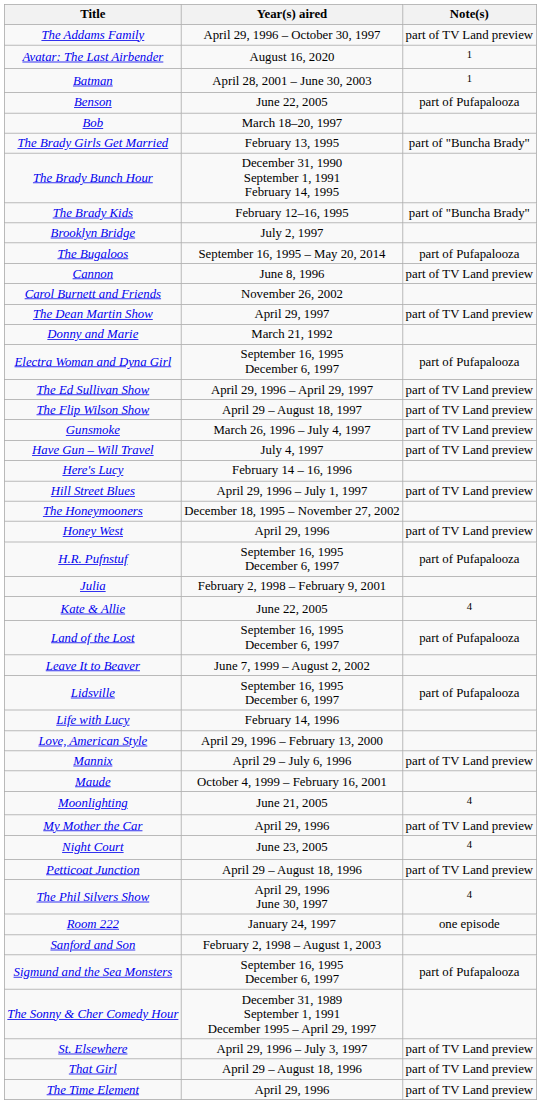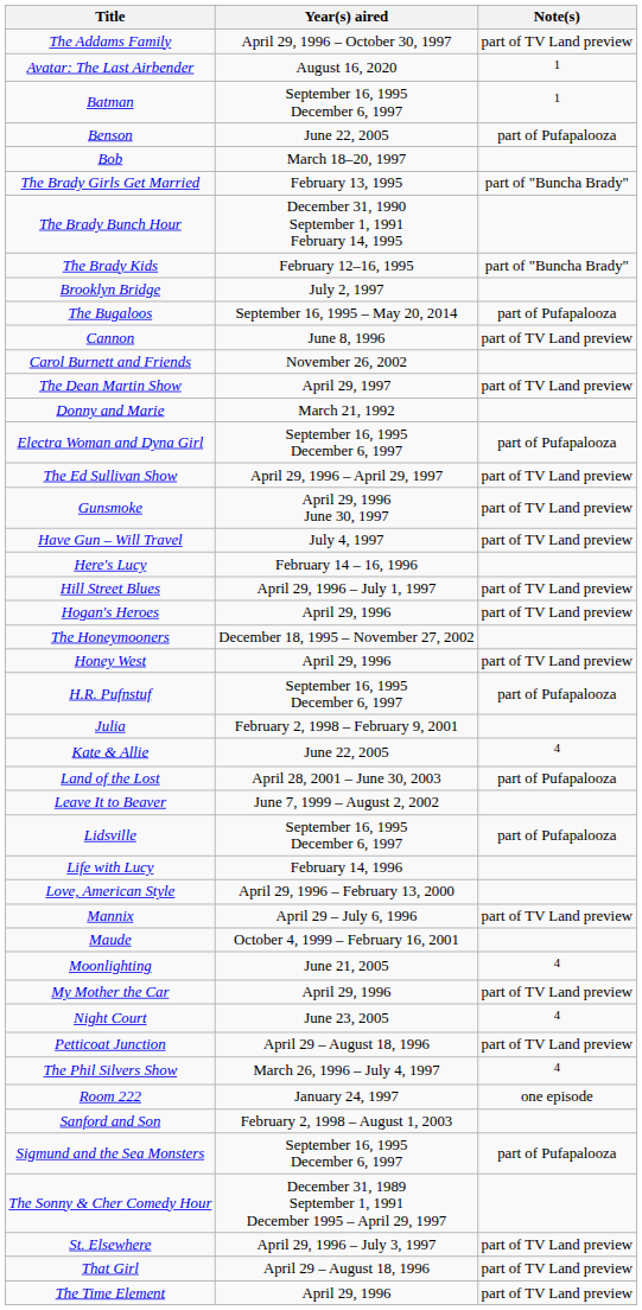Batman | Year(s) aired: April 28, 2001 – June 30, 2003 -> September 16, 1995 December 6, 1997
- row: The Flip Wilson Show | April 29 – August 18, 1997 | part of TV Land preview
Gunsmoke | Year(s) aired: March 26, 1996 – July 4, 1997 -> April 29, 1996 June 30, 1997
+ row: Hogan's Heroes | April 29, 1996 | part of TV Land preview
Land of the Lost | Year(s) aired: September 16, 1995 December 6, 1997 -> April 28, 2001 – June 30, 2003
The Phil Silvers Show | Year(s) aired: April 29, 1996 June 30, 1997 -> March 26, 1996 – July 4, 1997
